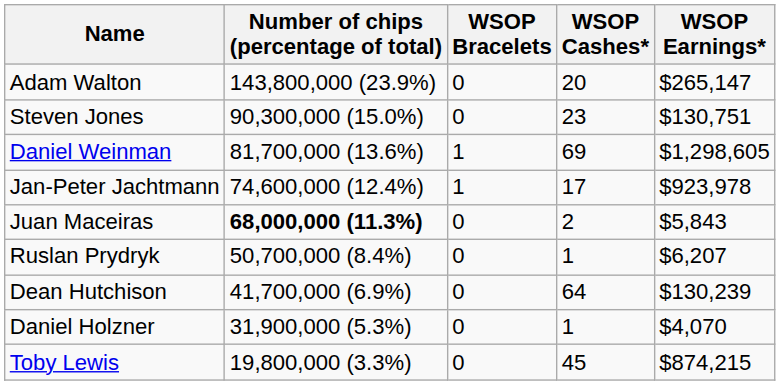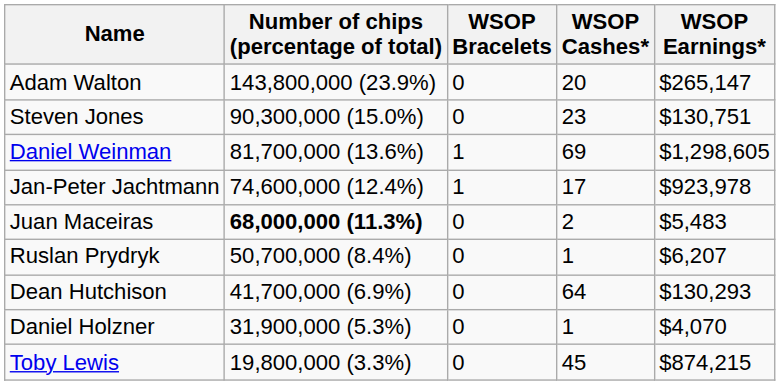Juan Maceiras | WSOP Earnings*: $5,843 -> $5,483
Dean Hutchison | WSOP Earnings*: $130,239 -> $130,293
